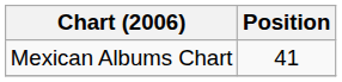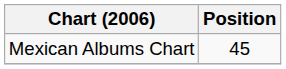Mexican Albums Chart | Position: 41 -> 45
